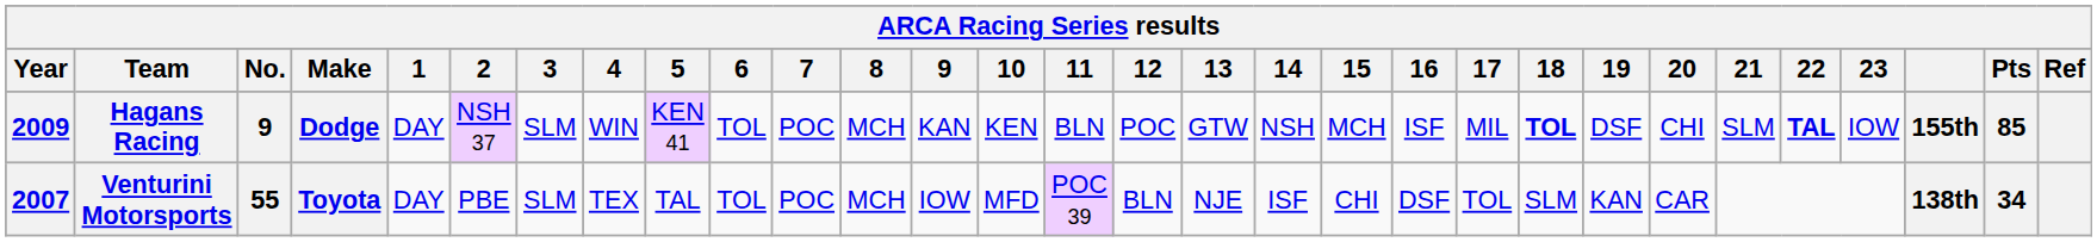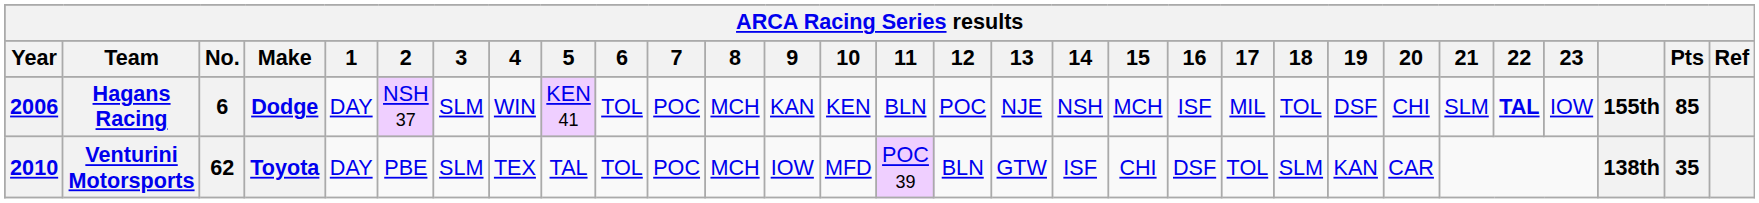Hagans Racing | Year: 2009 -> 2006
Hagans Racing | No.: 9 -> 6
Hagans Racing | 13: GTW -> NJE
Hagans Racing | 18: bold -> normal
Venturini Motorsports | Year: 2007 -> 2010
Venturini Motorsports | No.: 55 -> 62
Venturini Motorsports | 13: NJE -> GTW
Venturini Motorsports | Pts: 34 -> 35
